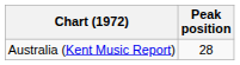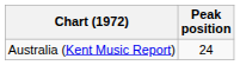Australia (Kent Music Report) | Peak position: 28 -> 24
